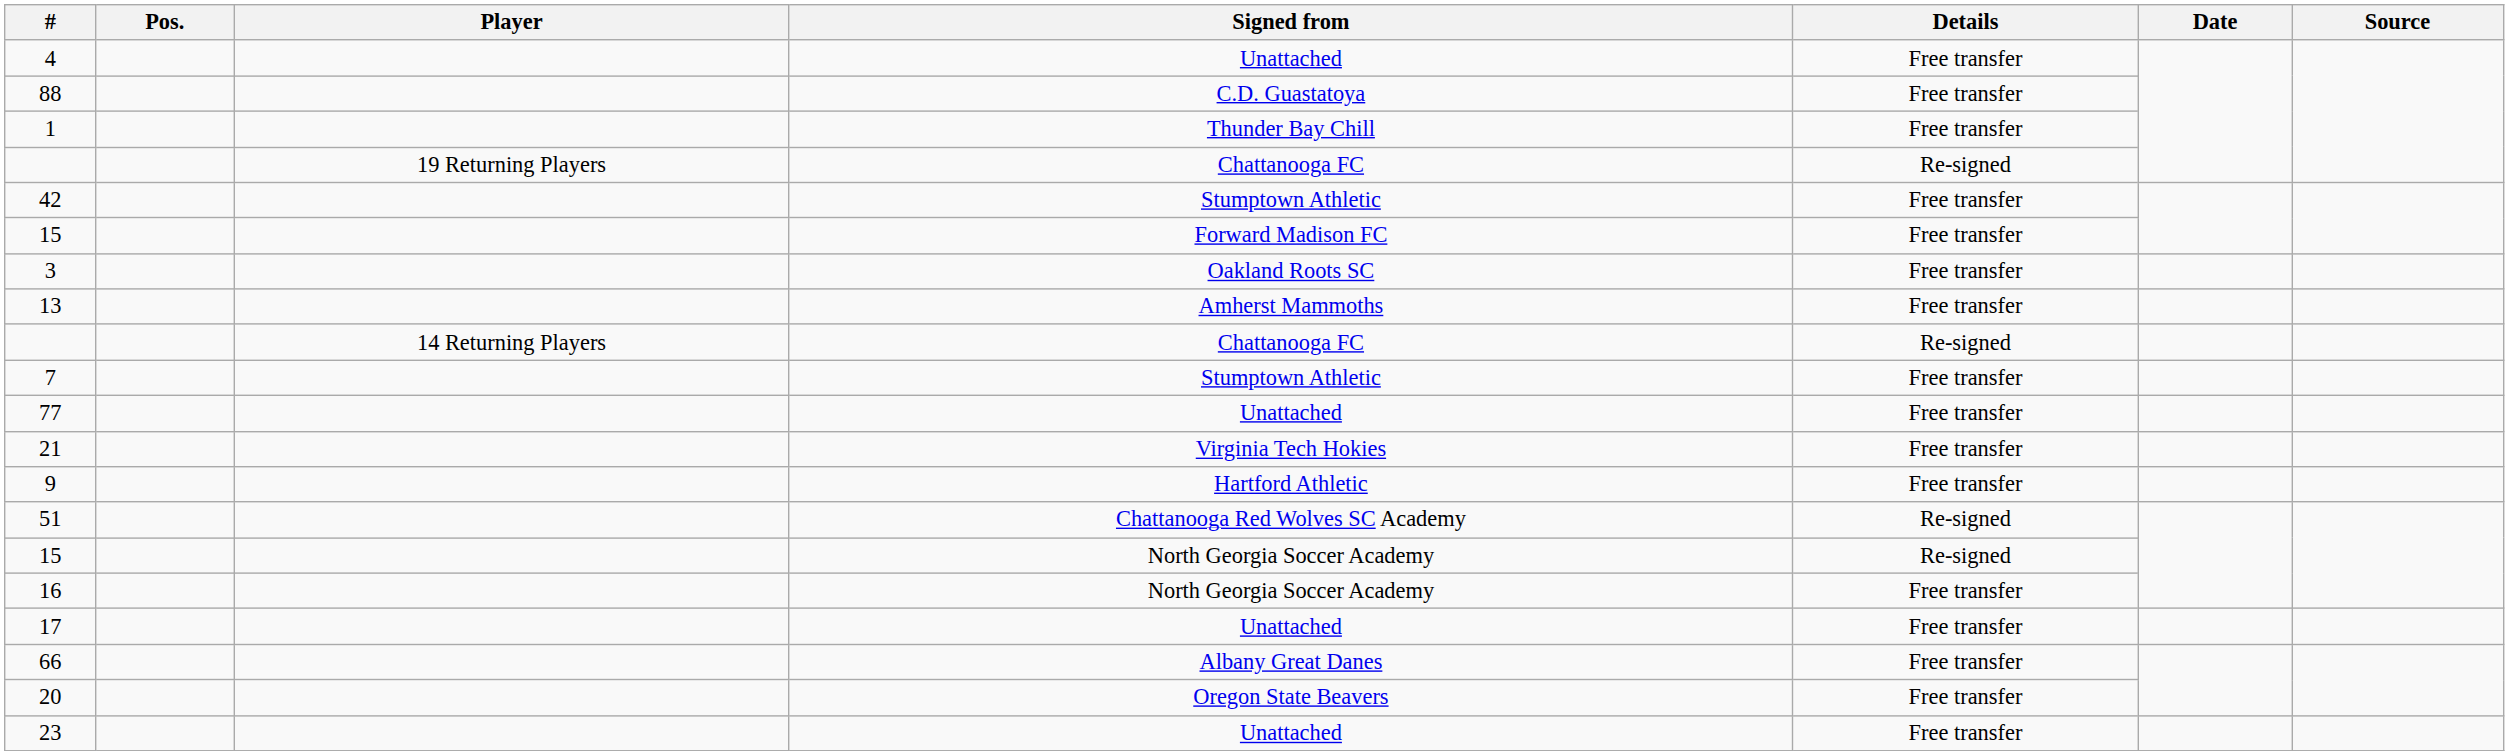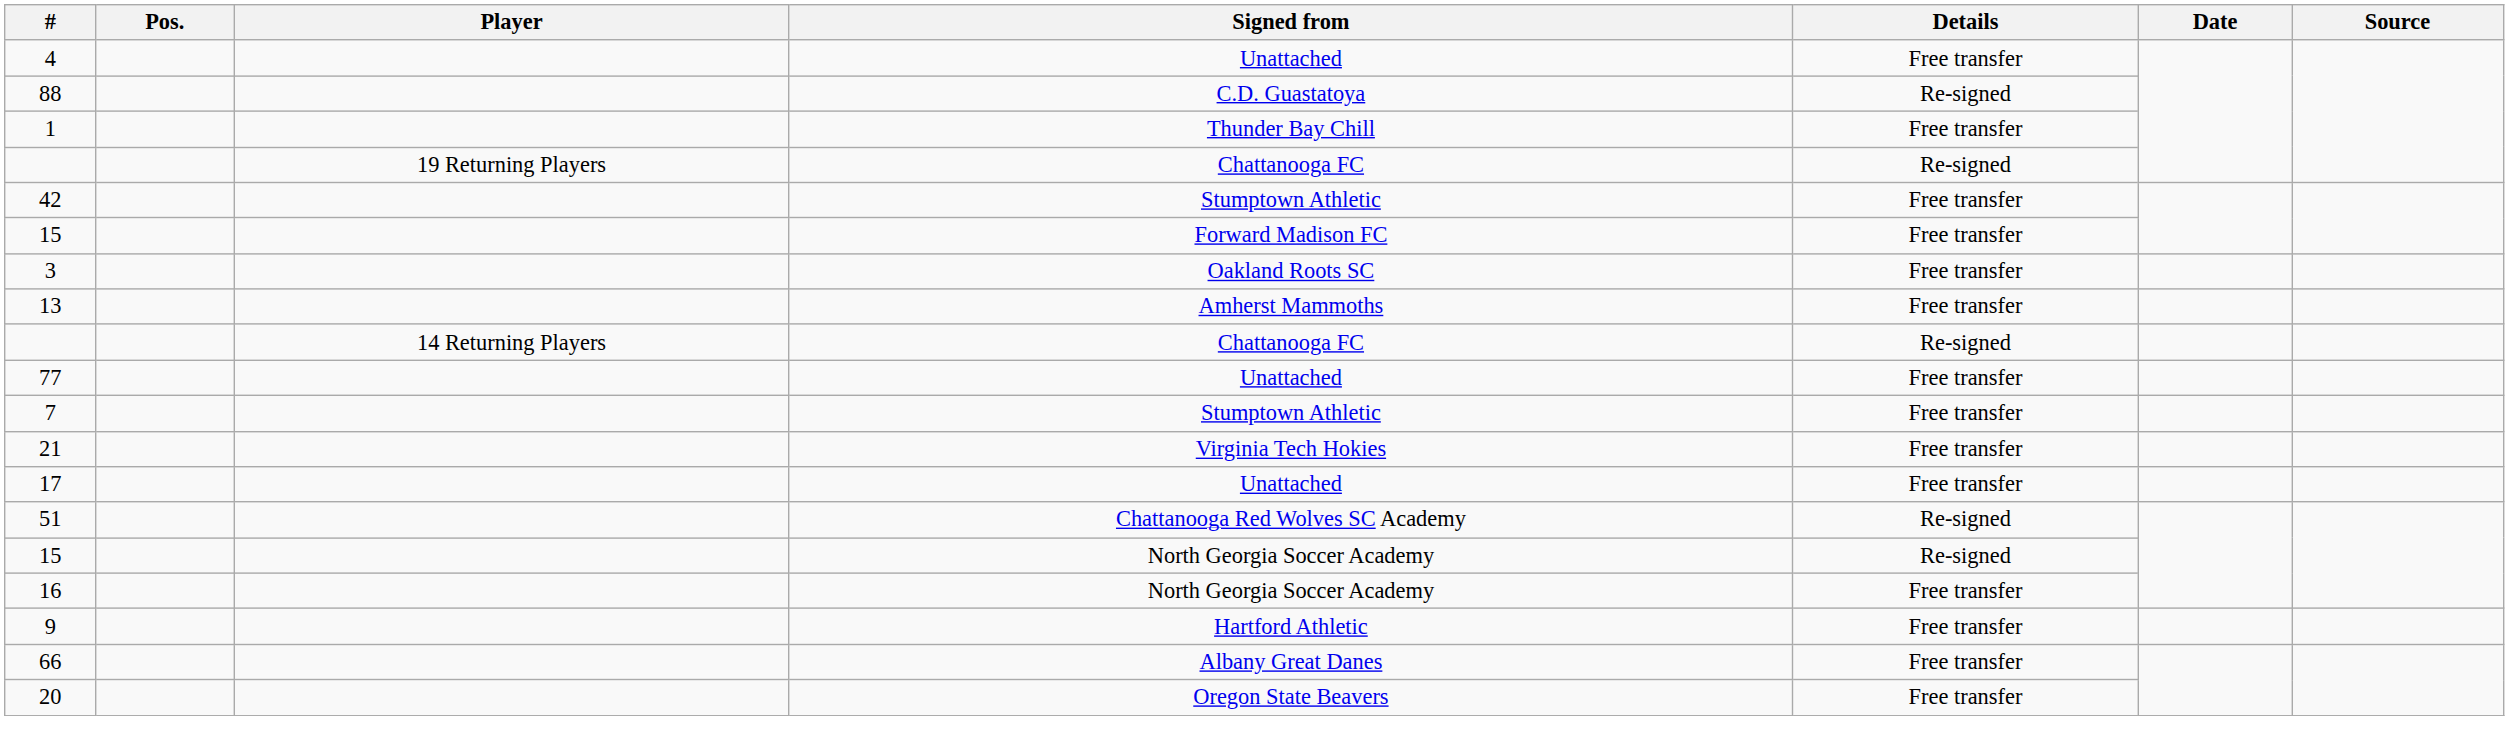88 | Details: Free transfer -> Re-signed
rows swapped: 7 <-> 77
rows swapped: 9 <-> 17
- row: 23 | Unattached | Free transfer
